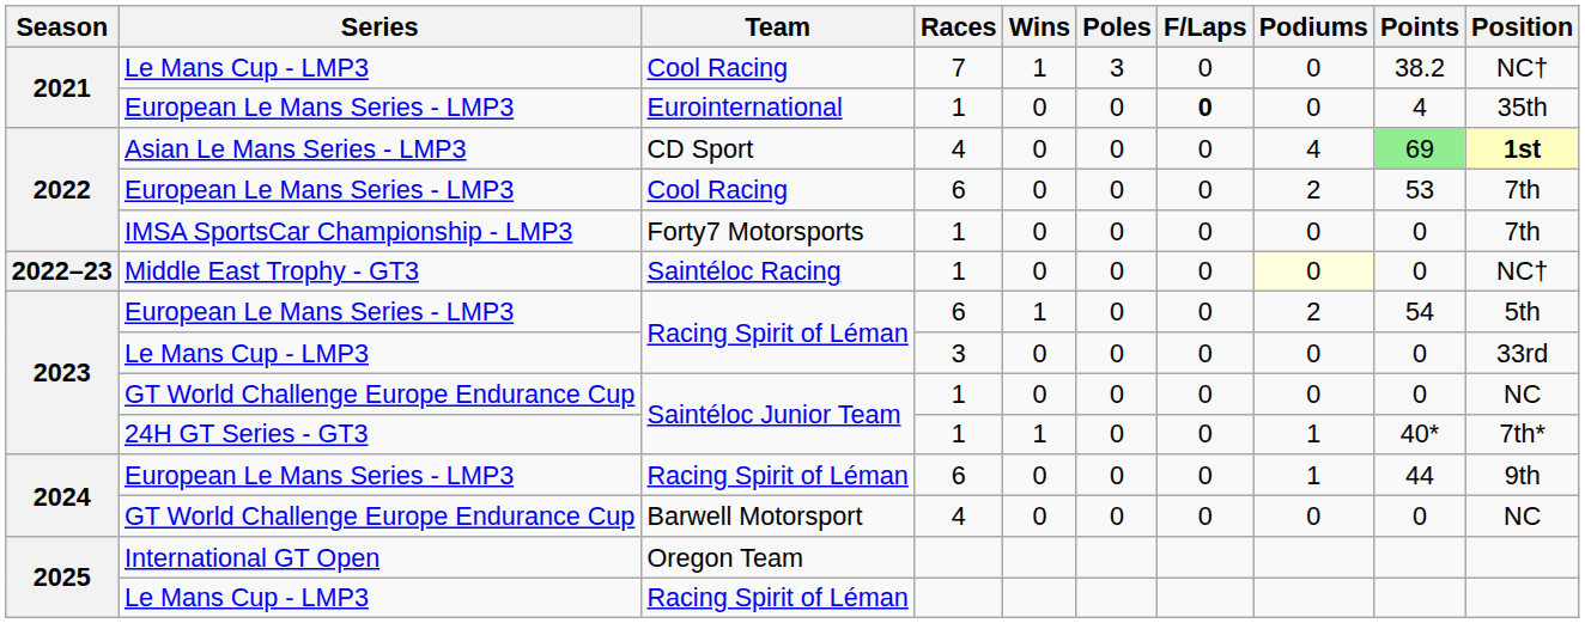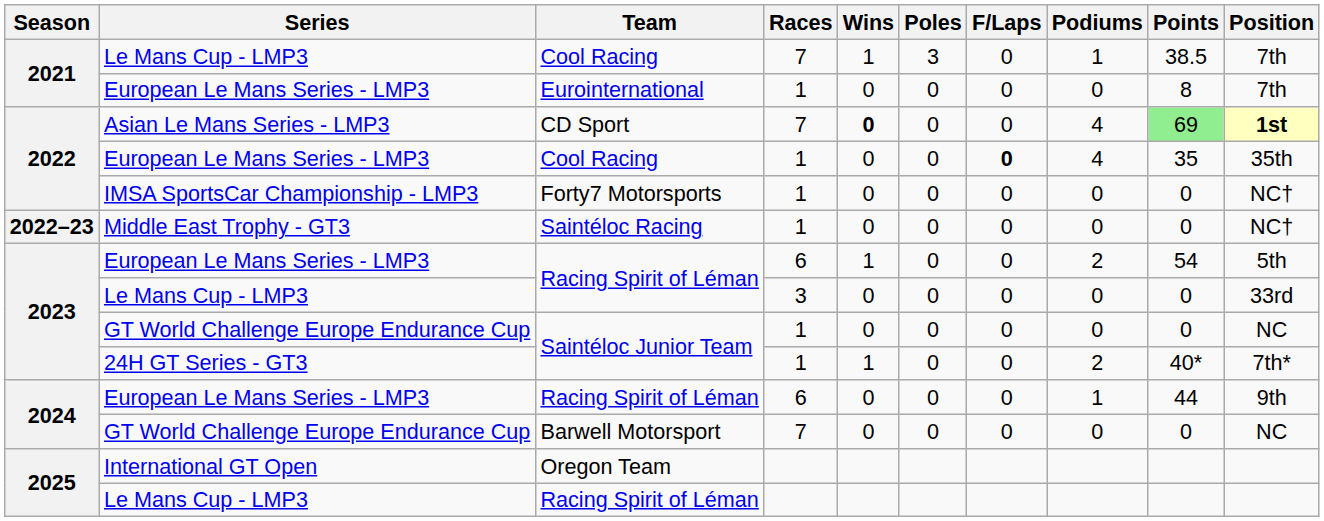Le Mans Cup - LMP3 / Cool Racing | Podiums: 0 -> 1
Le Mans Cup - LMP3 / Cool Racing | Points: 38.2 -> 38.5
Le Mans Cup - LMP3 / Cool Racing | Position: NC† -> 7th
Eurointernational | F/Laps: bold -> normal
Eurointernational | Points: 4 -> 8
Eurointernational | Position: 35th -> 7th
CD Sport | Races: 4 -> 7
CD Sport | Wins: normal -> bold
European Le Mans Series - LMP3 / Cool Racing | Races: 6 -> 1
European Le Mans Series - LMP3 / Cool Racing | F/Laps: normal -> bold
European Le Mans Series - LMP3 / Cool Racing | Podiums: 2 -> 4
European Le Mans Series - LMP3 / Cool Racing | Points: 53 -> 35
European Le Mans Series - LMP3 / Cool Racing | Position: 7th -> 35th
Forty7 Motorsports | Position: 7th -> NC†
Saintéloc Racing | Podiums: lightyellow background -> no background
24H GT Series - GT3 / Saintéloc Junior Team | Podiums: 1 -> 2
Barwell Motorsport | Races: 4 -> 7
